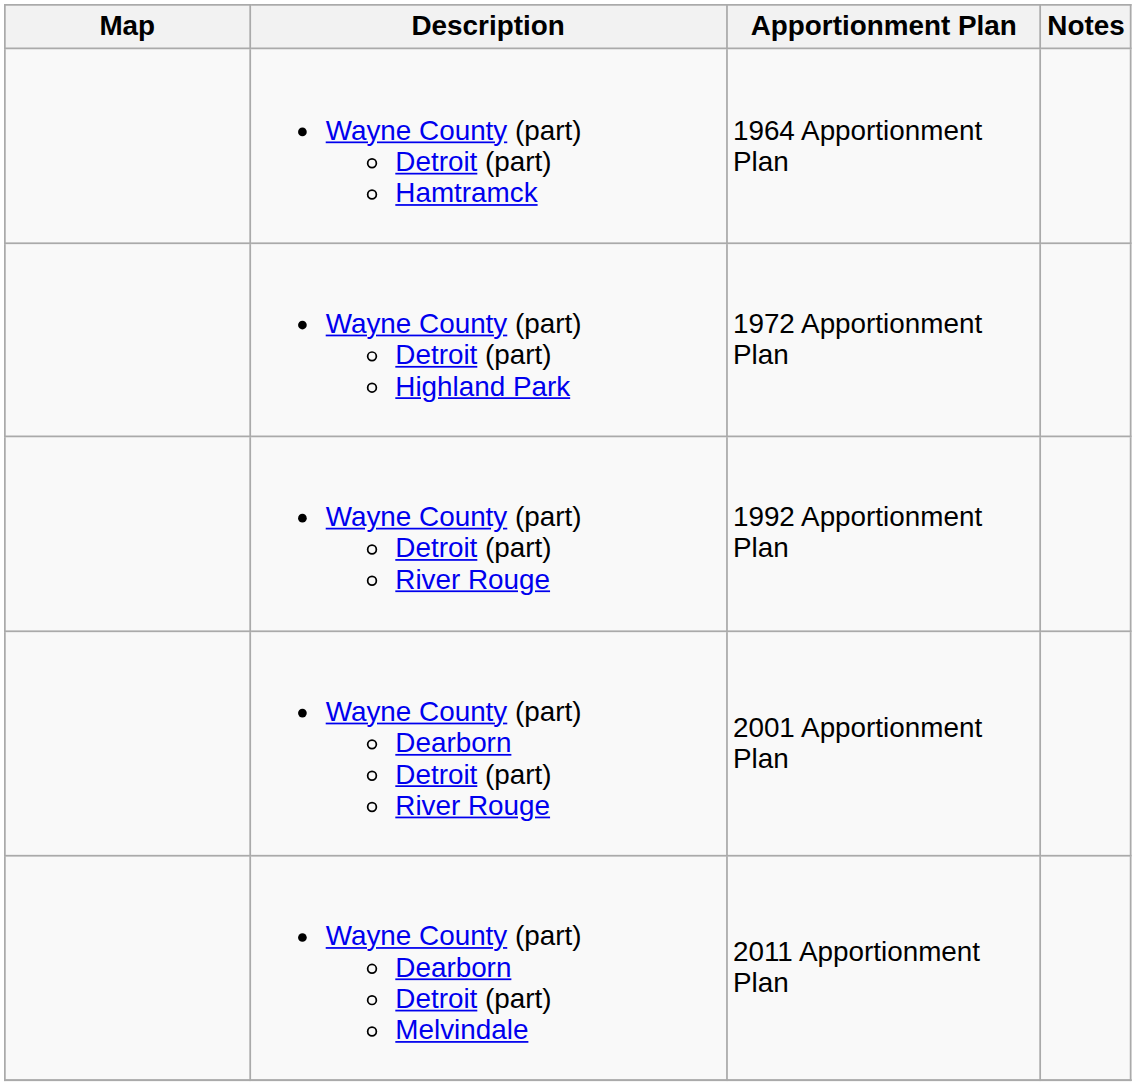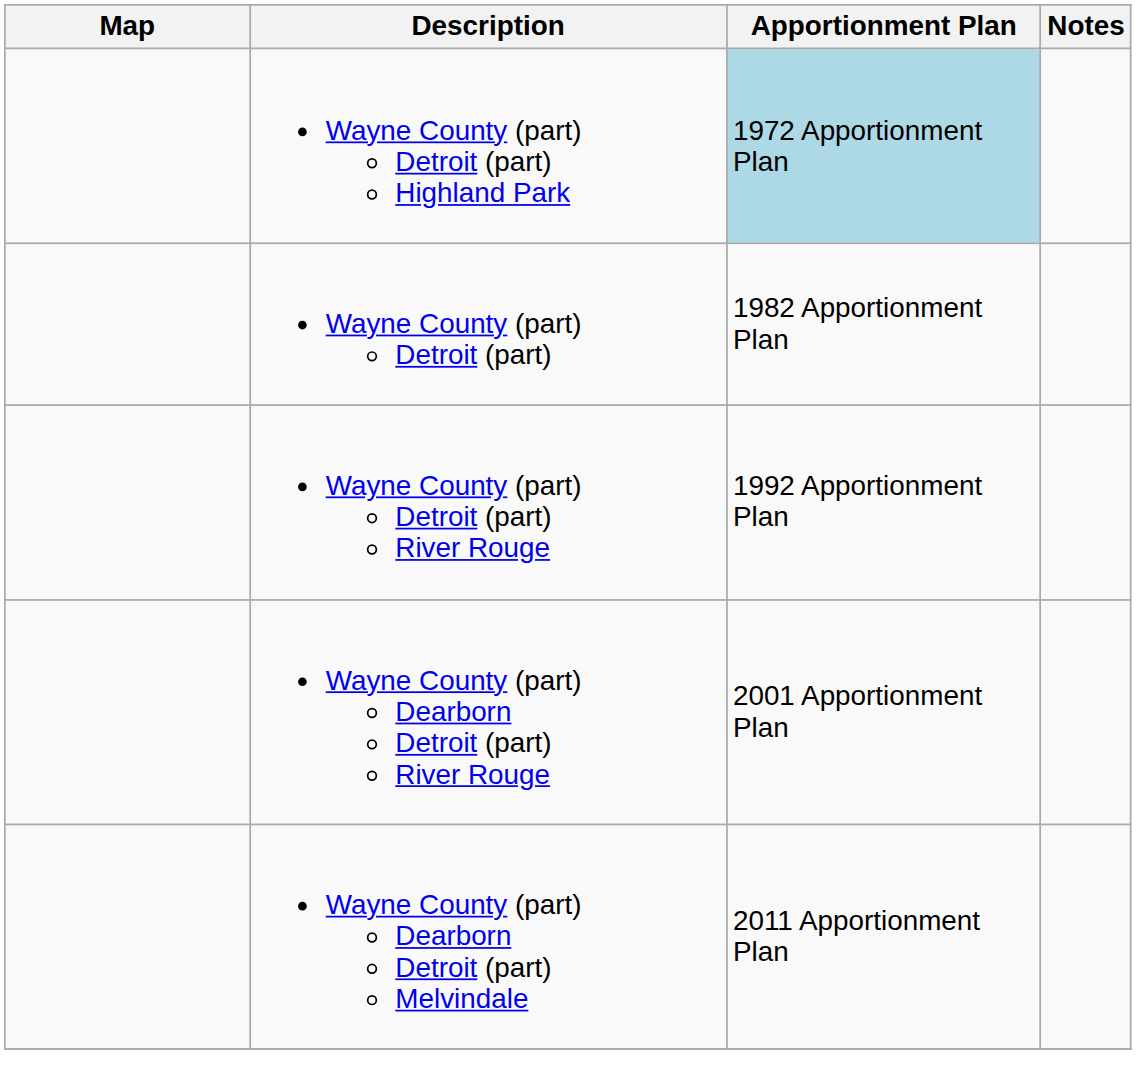- row: Wayne County (part) Detroit (part) Hamtramck | 1964 Apportionment Plan
Wayne County (part) Detroit (part) Highland Park | Apportionment Plan: no background -> lightblue background
+ row: Wayne County (part) Detroit (part) | 1982 Apportionment Plan
